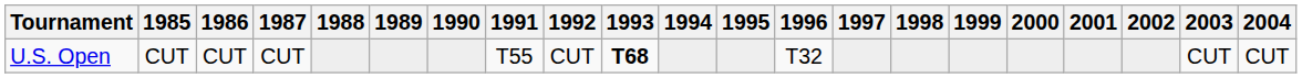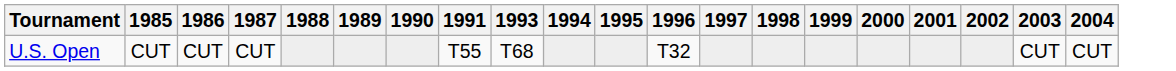- column: 1992 | CUT
U.S. Open | 1993: bold -> normal
